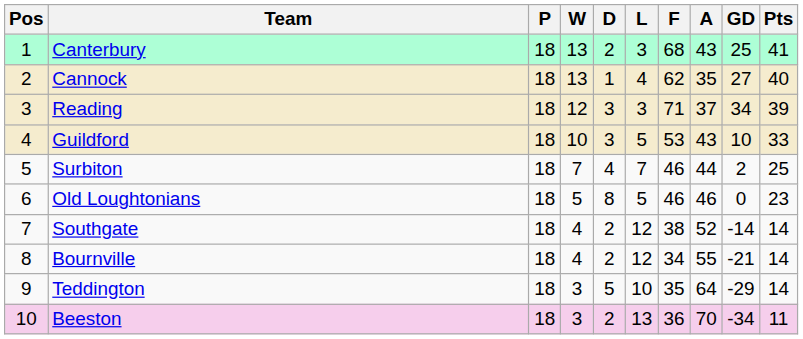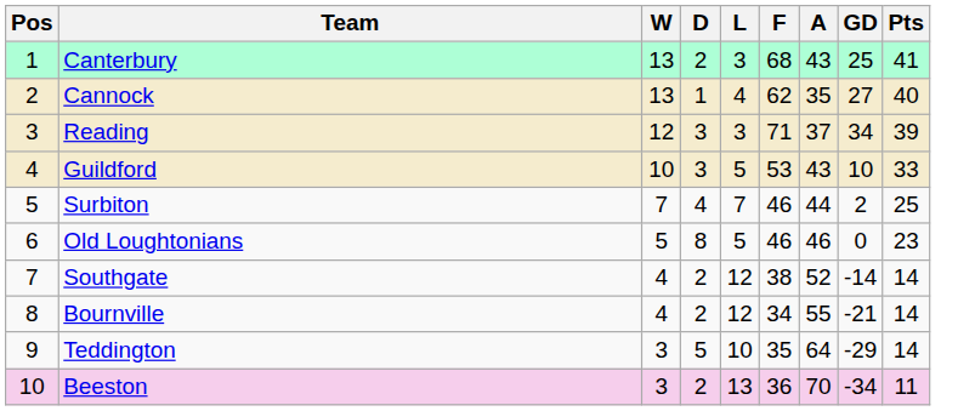- column: P | 18 | 18 | 18 | 18 | 18 | 18 | 18 | 18 | 18 | 18
